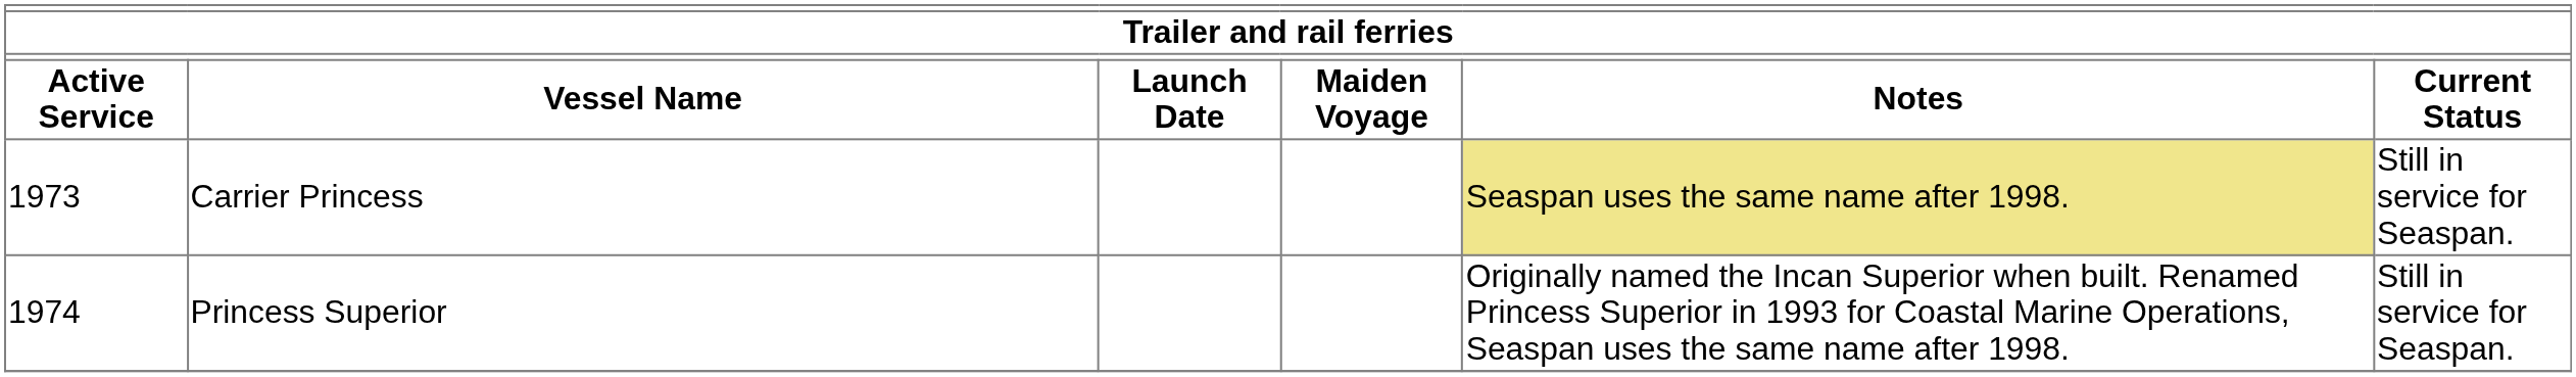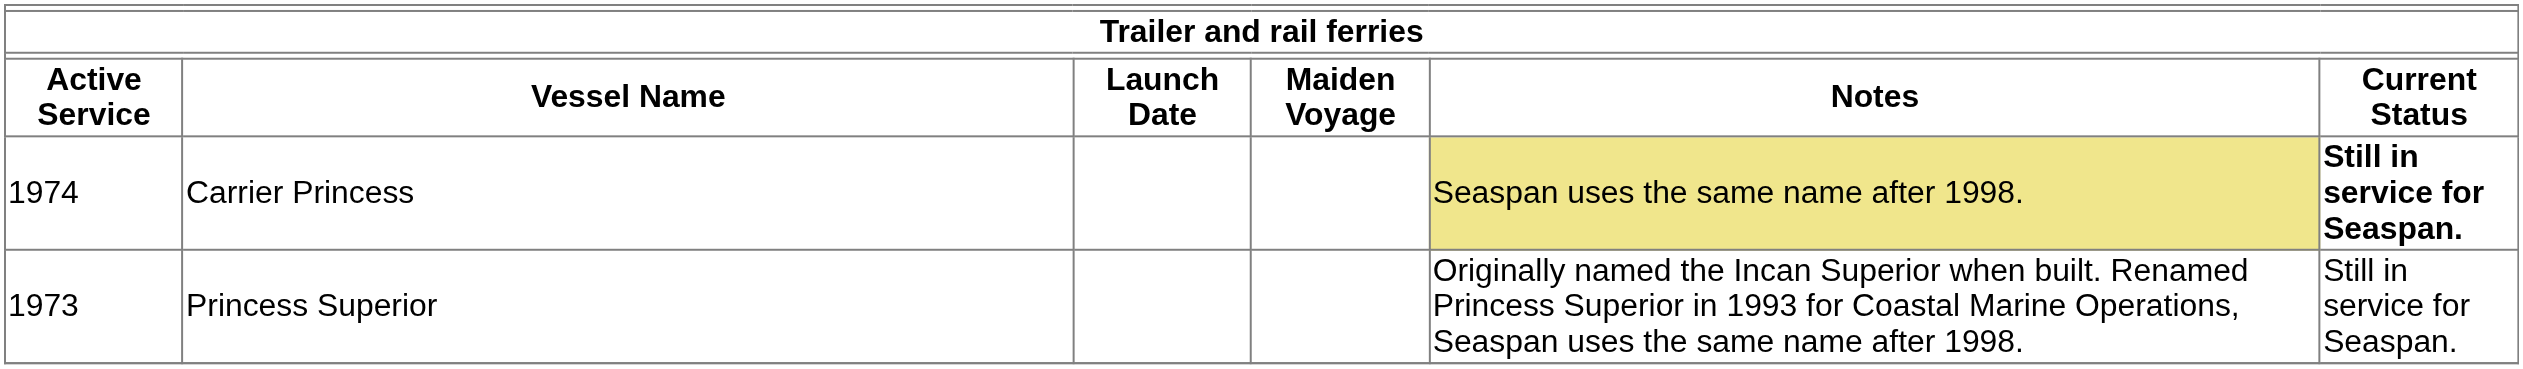Carrier Princess | Active Service: 1973 -> 1974
Carrier Princess | Current Status: normal -> bold
Princess Superior | Active Service: 1974 -> 1973
